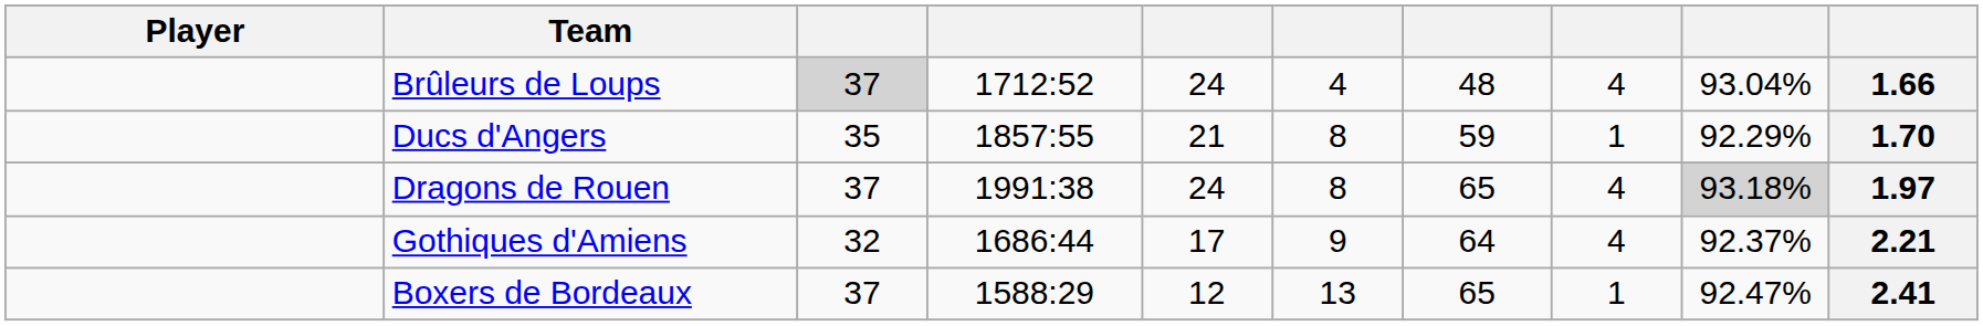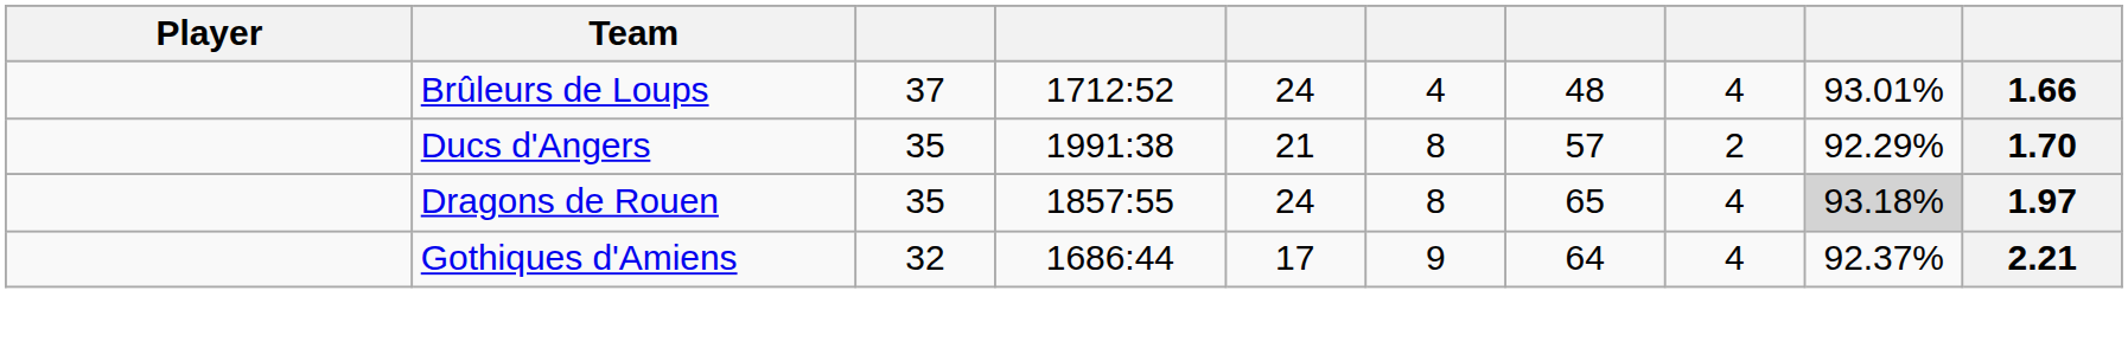Brûleurs de Loups | column 3: lightgrey background -> no background
Brûleurs de Loups | column 9: 93.04% -> 93.01%
Ducs d'Angers | column 4: 1857:55 -> 1991:38
Ducs d'Angers | column 7: 59 -> 57
Ducs d'Angers | column 8: 1 -> 2
Dragons de Rouen | column 3: 37 -> 35
Dragons de Rouen | column 4: 1991:38 -> 1857:55
- row: Boxers de Bordeaux | 37 | 1588:29 | 12 | 13 | 65 | 1 | 92.47% | 2.41
